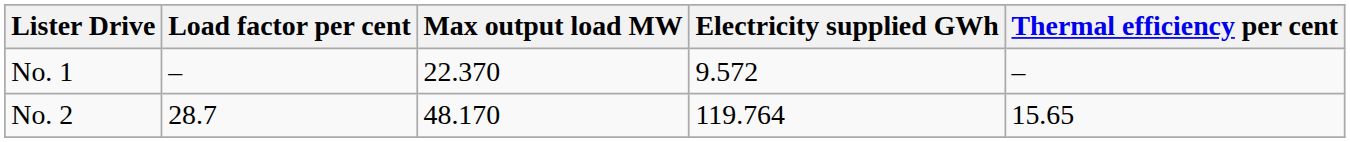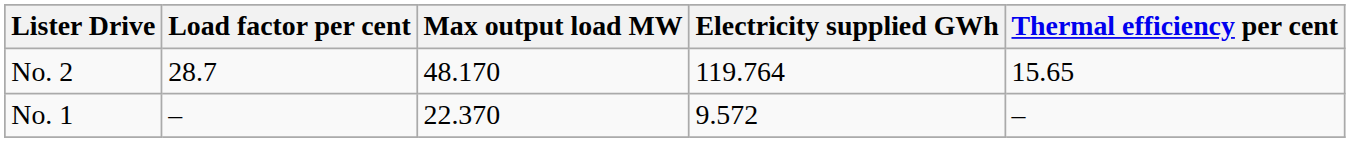rows swapped: No. 1 <-> No. 2
